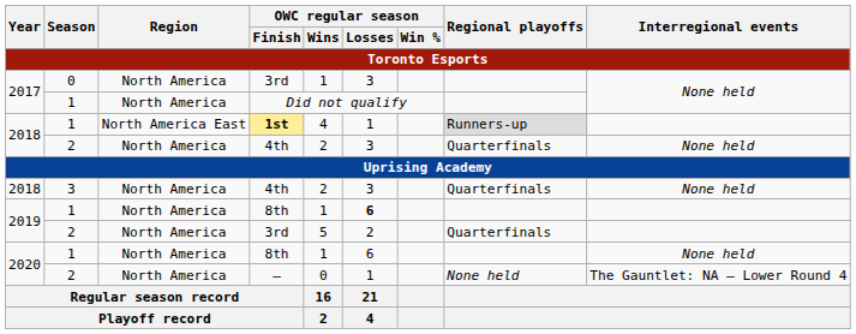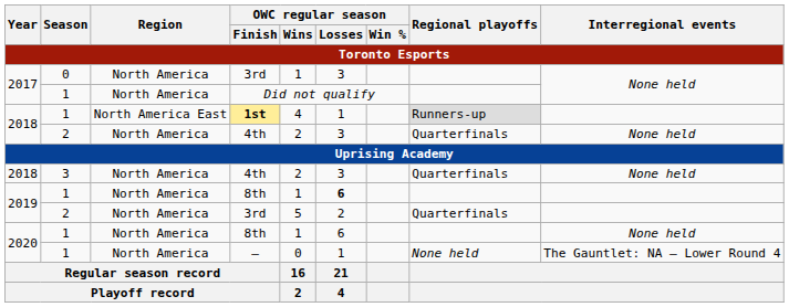– | Season / Toronto Esports: 2 -> 1
